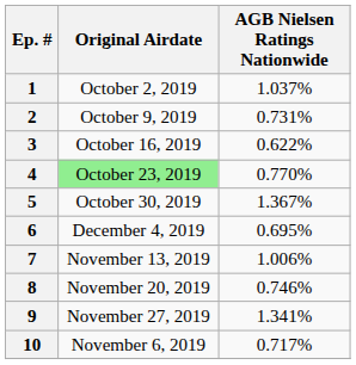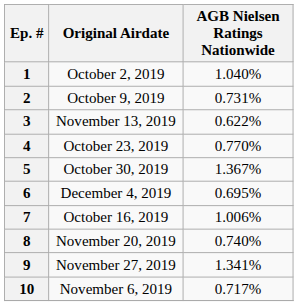1 | AGB Nielsen Ratings Nationwide: 1.037% -> 1.040%
3 | Original Airdate: October 16, 2019 -> November 13, 2019
4 | Original Airdate: lightgreen background -> no background
7 | Original Airdate: November 13, 2019 -> October 16, 2019
8 | AGB Nielsen Ratings Nationwide: 0.746% -> 0.740%
